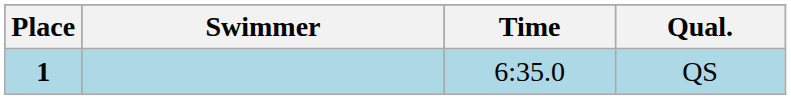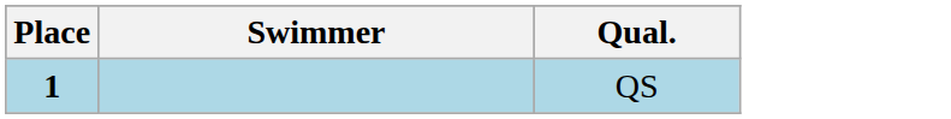- column: Time | 6:35.0
